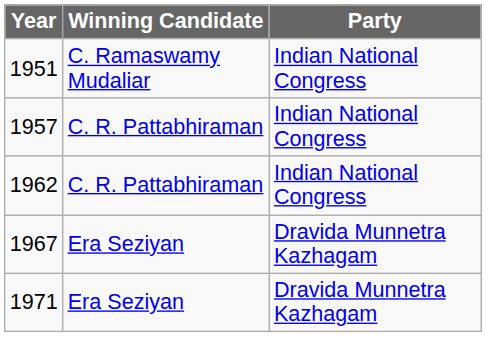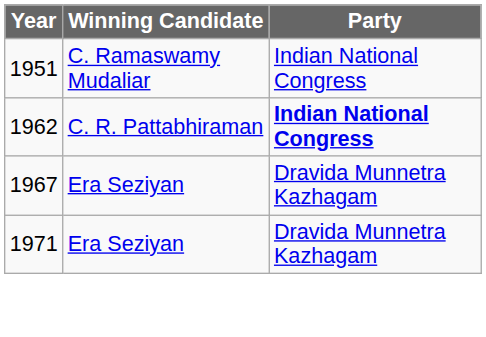- row: 1957 | C. R. Pattabhiraman | Indian National Congress
1962 | Party: normal -> bold
